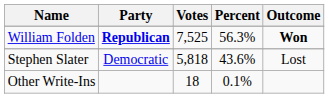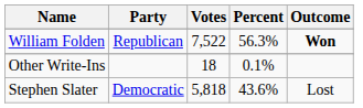William Folden | Party: bold -> normal
William Folden | Votes: 7,525 -> 7,522
rows swapped: Stephen Slater <-> Other Write-Ins
